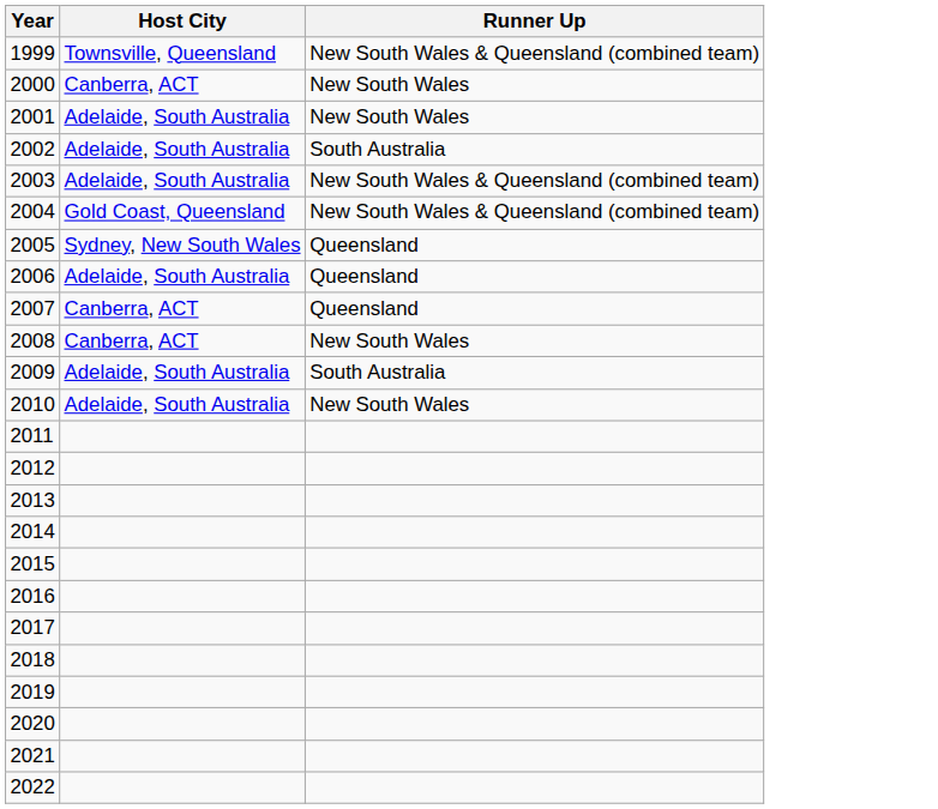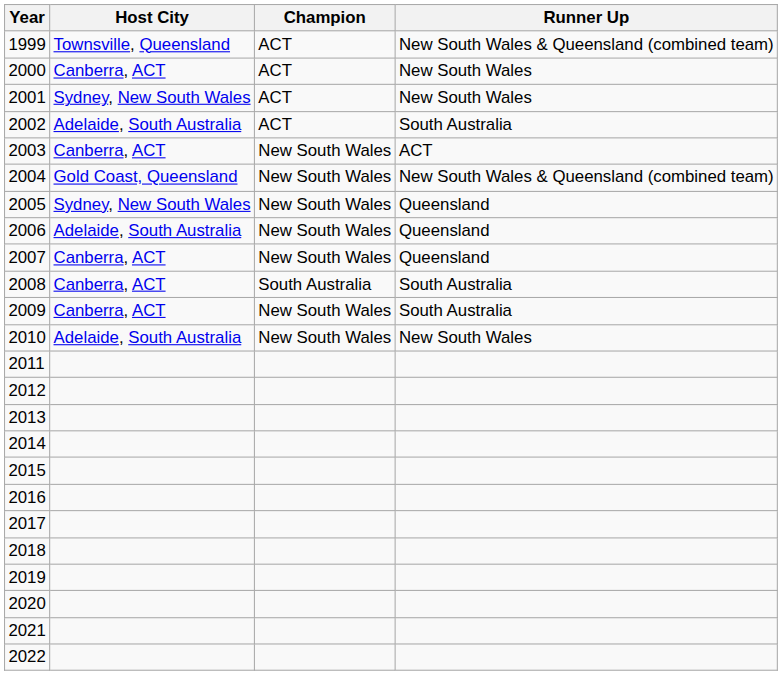+ column: Champion | ACT | ACT | ACT | ACT | New South Wales | New South Wales | New South Wales | New South Wales | New South Wales | South Australia | New South Wales | New South Wales
2001 | Host City: Adelaide, South Australia -> Sydney, New South Wales
2003 | Host City: Adelaide, South Australia -> Canberra, ACT
2003 | Runner Up: New South Wales & Queensland (combined team) -> ACT
2008 | Runner Up: New South Wales -> South Australia
2009 | Host City: Adelaide, South Australia -> Canberra, ACT
